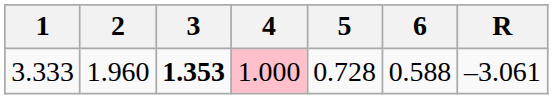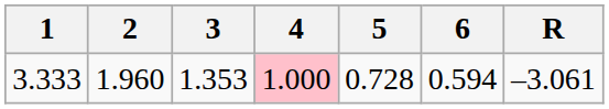3.333 | 3: bold -> normal
3.333 | 6: 0.588 -> 0.594
